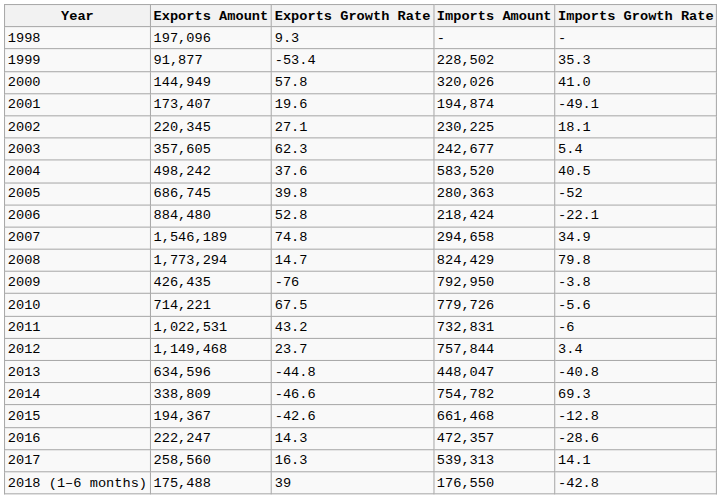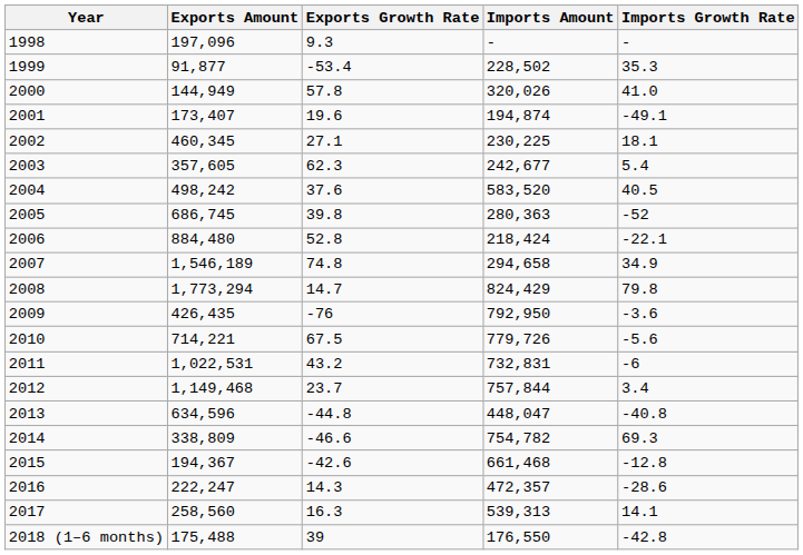2002 | Exports Amount: 220,345 -> 460,345
2009 | Imports Growth Rate: -3.8 -> -3.6
